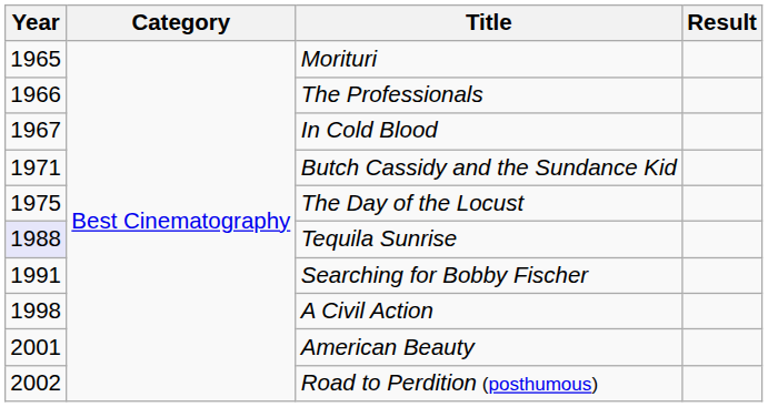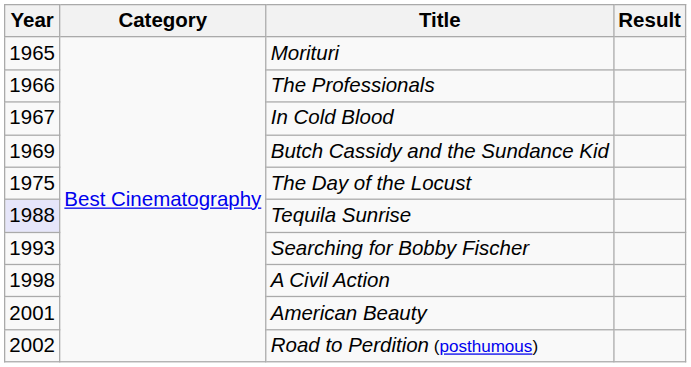Butch Cassidy and the Sundance Kid | Year: 1971 -> 1969
Searching for Bobby Fischer | Year: 1991 -> 1993
